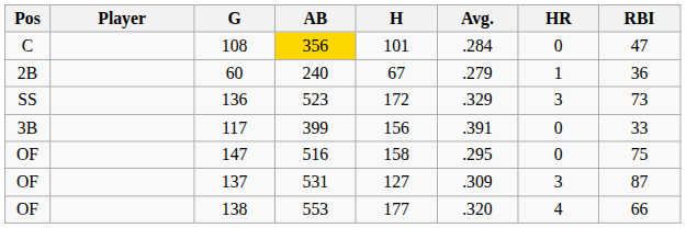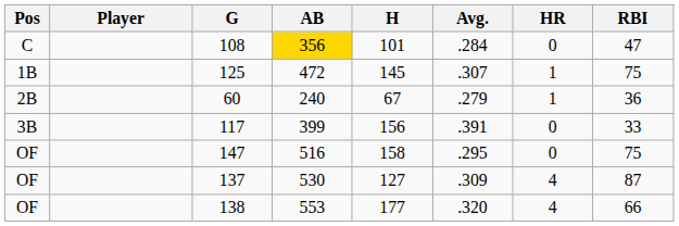+ row: 1B | 125 | 472 | 145 | .307 | 1 | 75
- row: SS | 136 | 523 | 172 | .329 | 3 | 73
137 | AB: 531 -> 530
137 | HR: 3 -> 4
